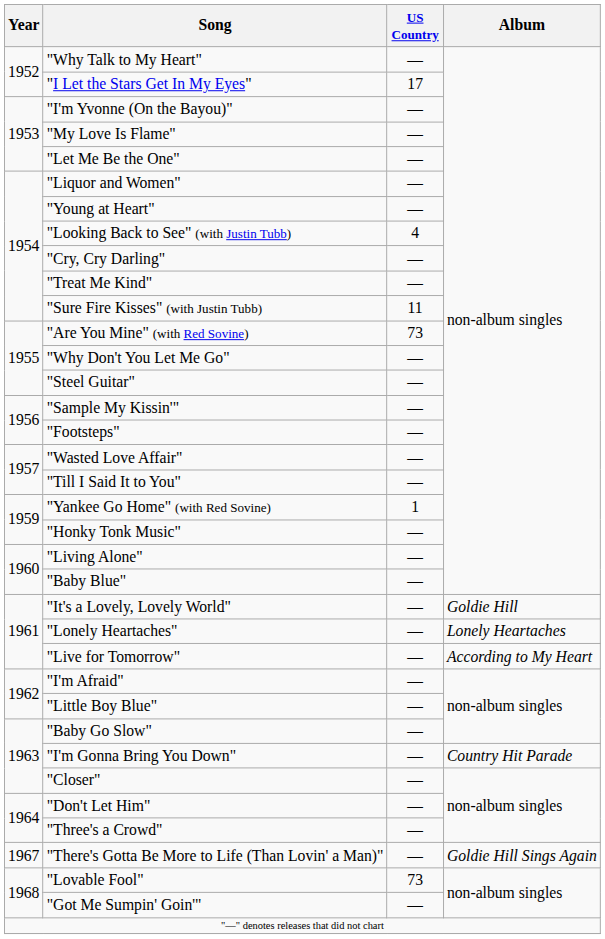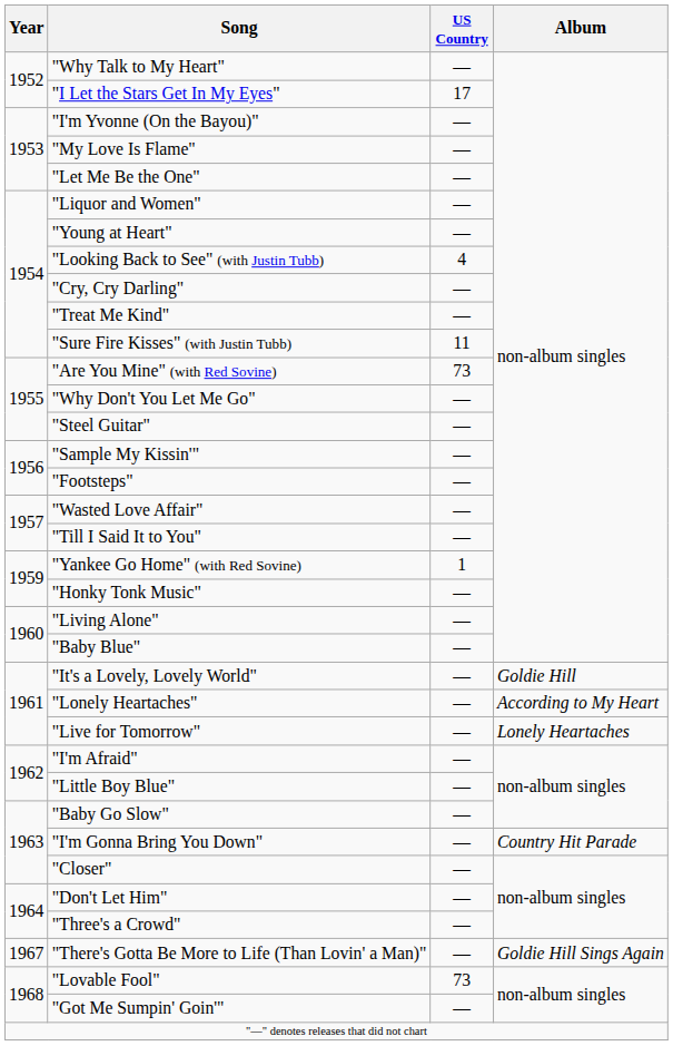"Lonely Heartaches" | Album: Lonely Heartaches -> According to My Heart
"Live for Tomorrow" | Album: According to My Heart -> Lonely Heartaches
